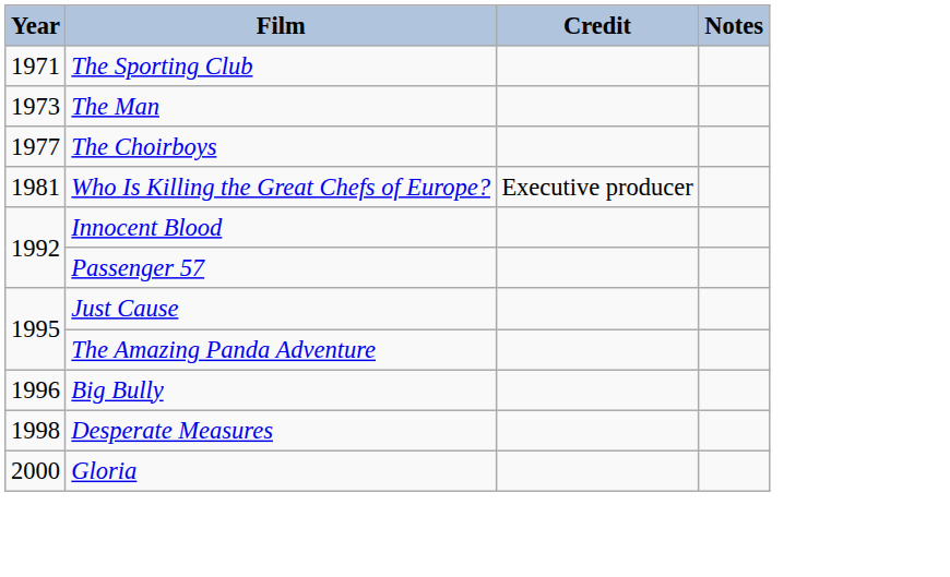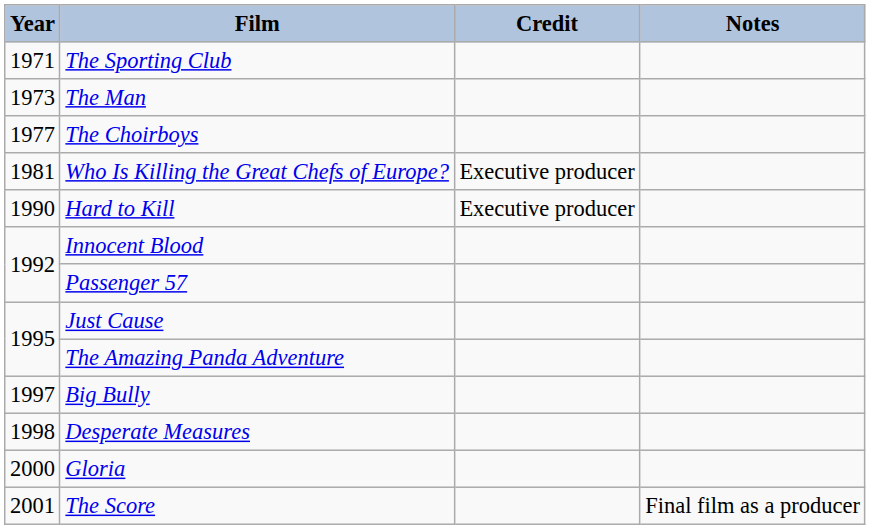+ row: 1990 | Hard to Kill | Executive producer
Big Bully | Year: 1996 -> 1997
+ row: 2001 | The Score | Final film as a producer
